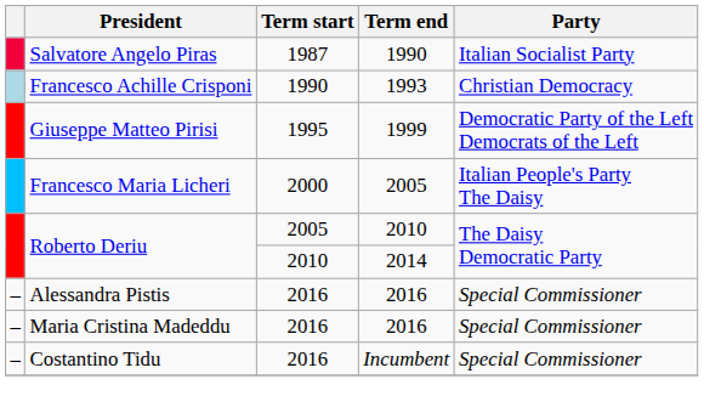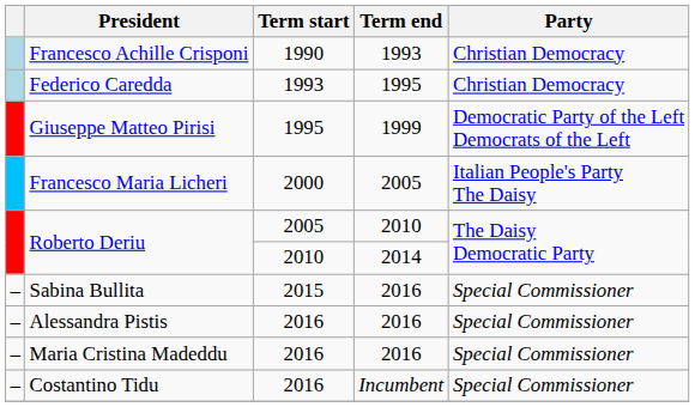- row: Salvatore Angelo Piras | 1987 | 1990 | Italian Socialist Party
+ row: Federico Caredda | 1993 | 1995 | Christian Democracy
+ row: – | Sabina Bullita | 2015 | 2016 | Special Commissioner
